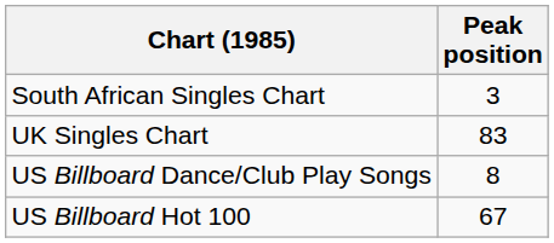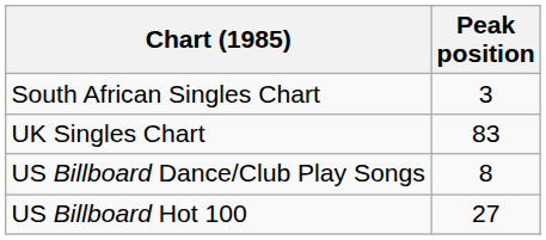US Billboard Hot 100 | Peak position: 67 -> 27
